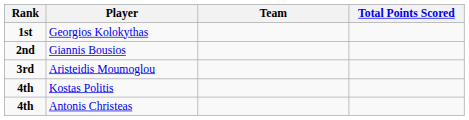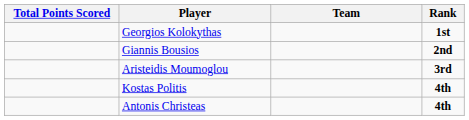columns swapped: Rank <-> Total Points Scored
